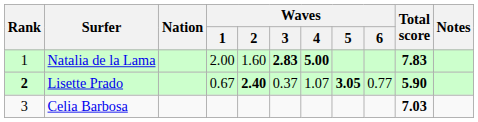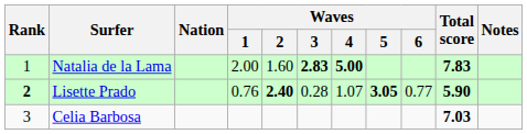Lisette Prado | Waves / 1: 0.67 -> 0.76
Lisette Prado | Waves / 3: 0.37 -> 0.28
